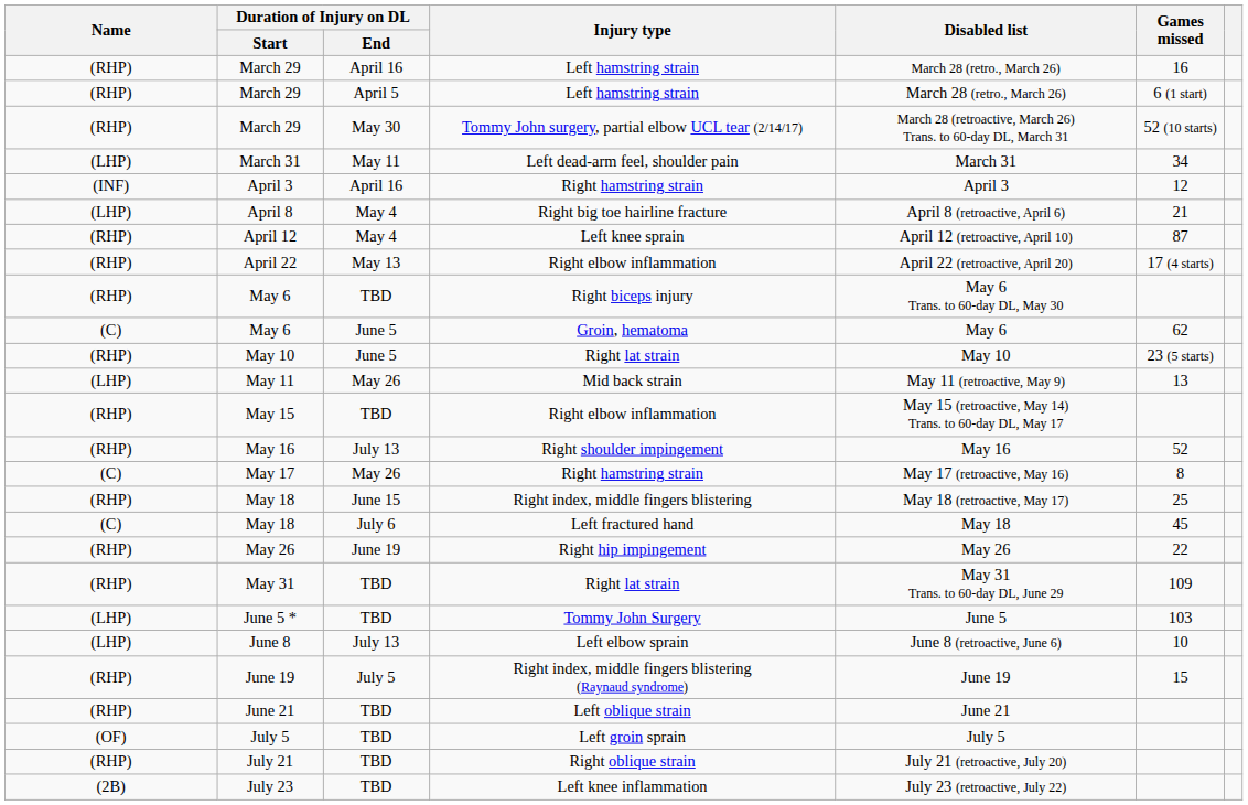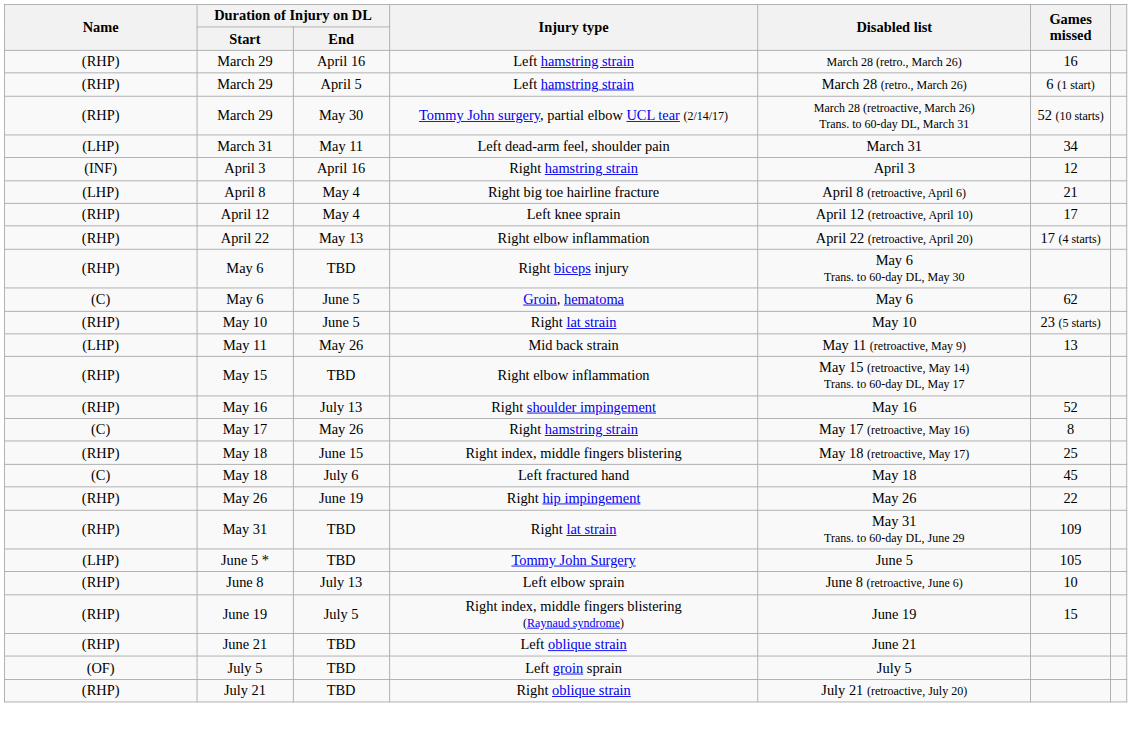April 12 | Games missed: 87 -> 17
June 5 * | Games missed: 103 -> 105
June 8 | Name: (LHP) -> (RHP)
- row: (2B) | July 23 | TBD | Left knee inflammation | July 23 (retroactive, July 22)
